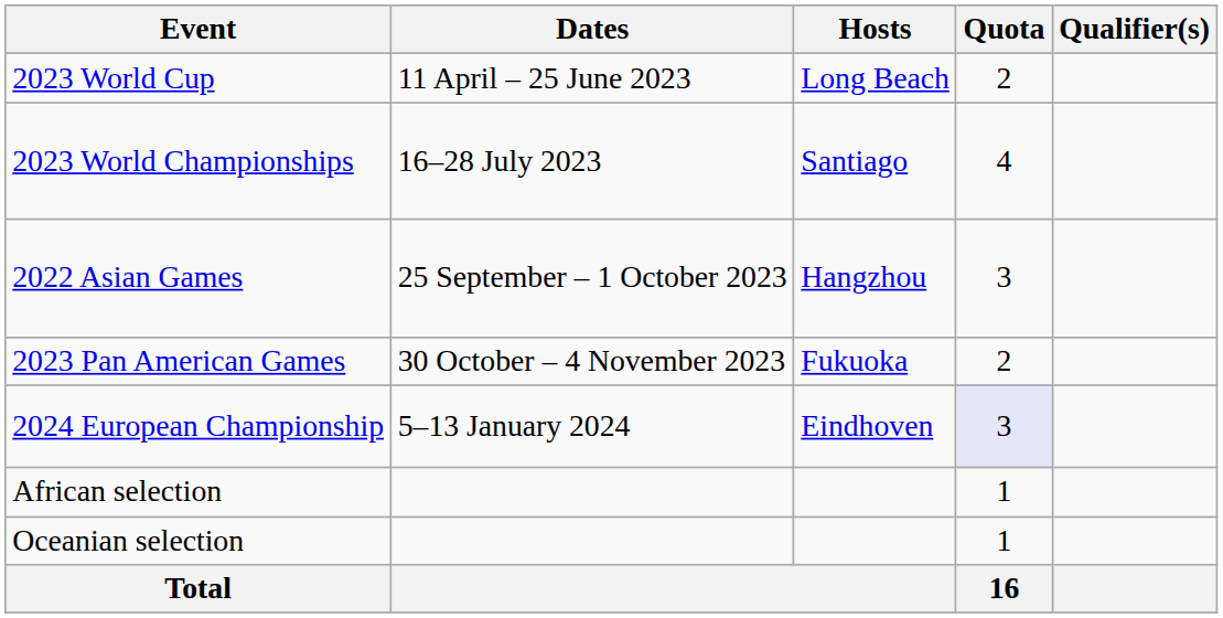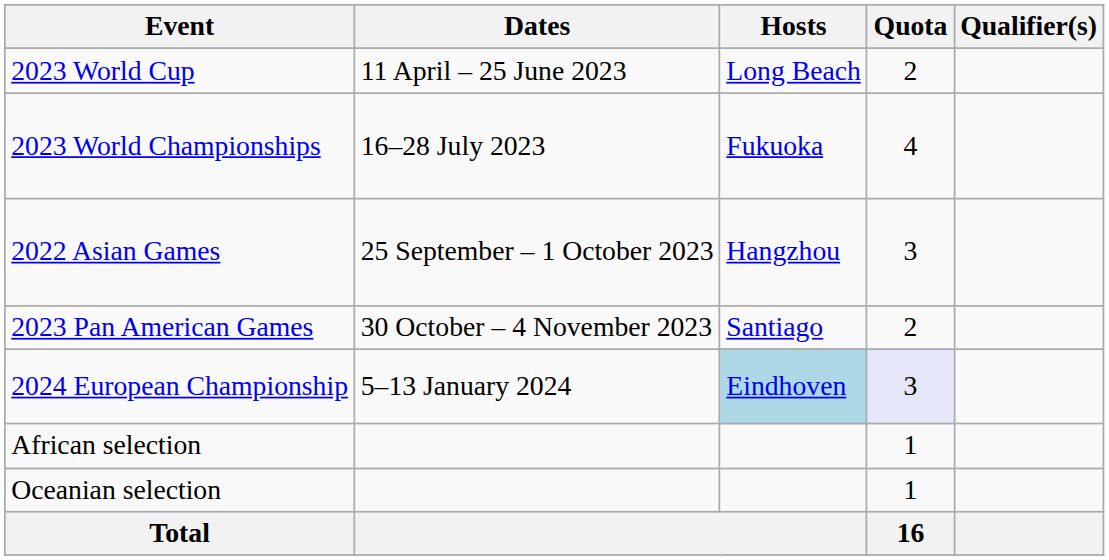2023 World Championships | Hosts: Santiago -> Fukuoka
2023 Pan American Games | Hosts: Fukuoka -> Santiago
2024 European Championship | Hosts: no background -> lightblue background
